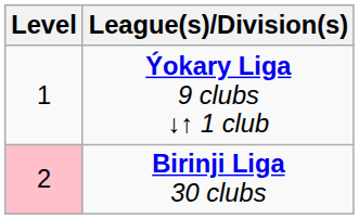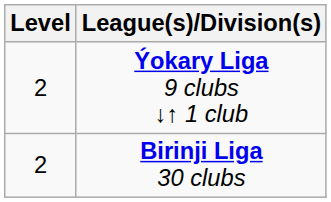Ýokary Liga 9 clubs ↓↑ 1 club | Level: 1 -> 2
Birinji Liga 30 clubs | Level: pink background -> no background
